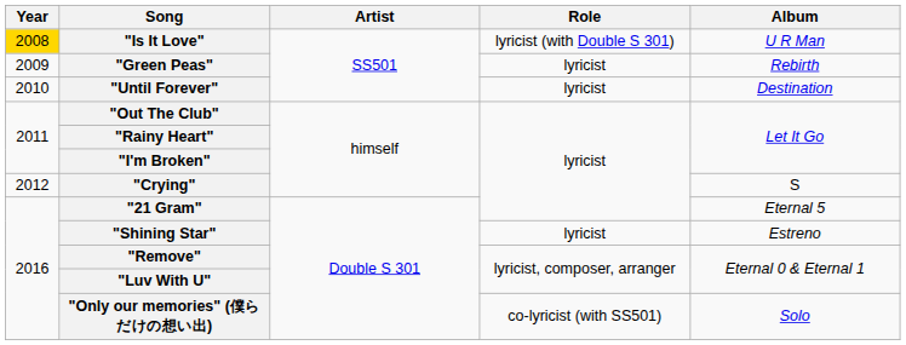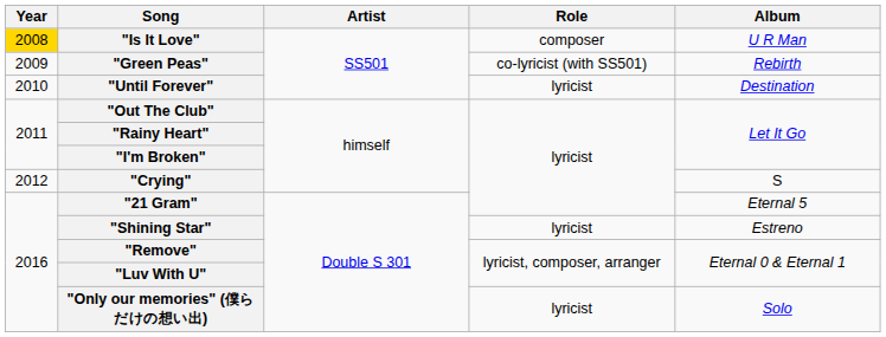"Is It Love" | Role: lyricist (with Double S 301) -> composer
"Green Peas" | Role: lyricist -> co-lyricist (with SS501)
"Only our memories" (僕らだけの想い出) | Role: co-lyricist (with SS501) -> lyricist
